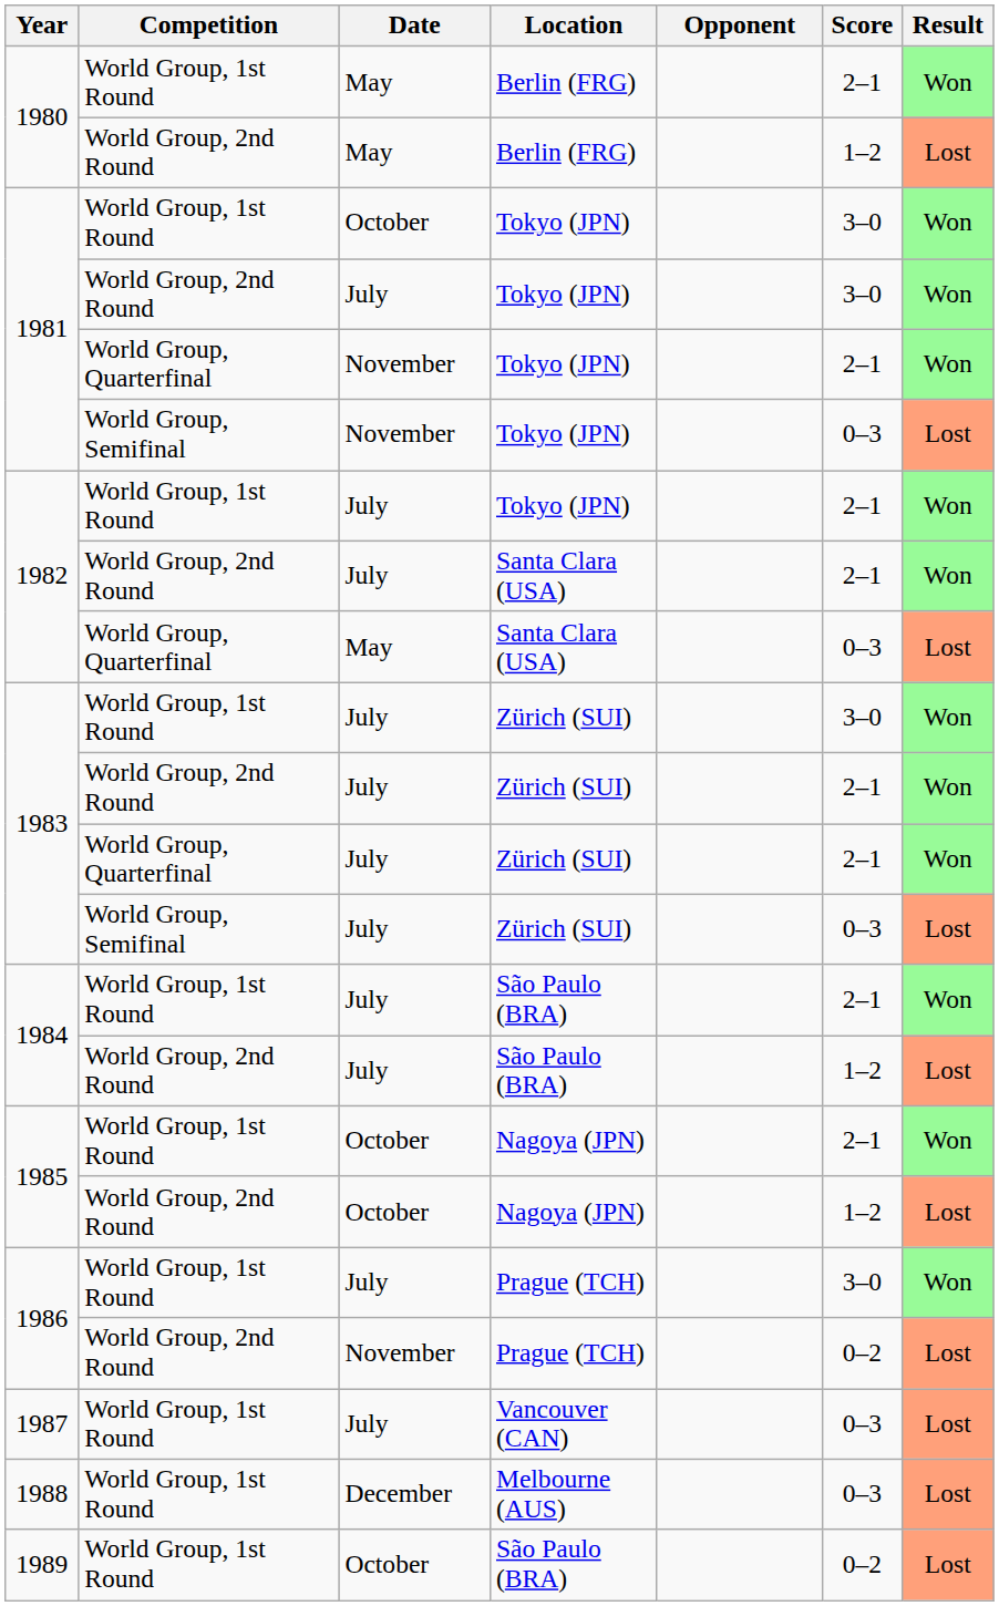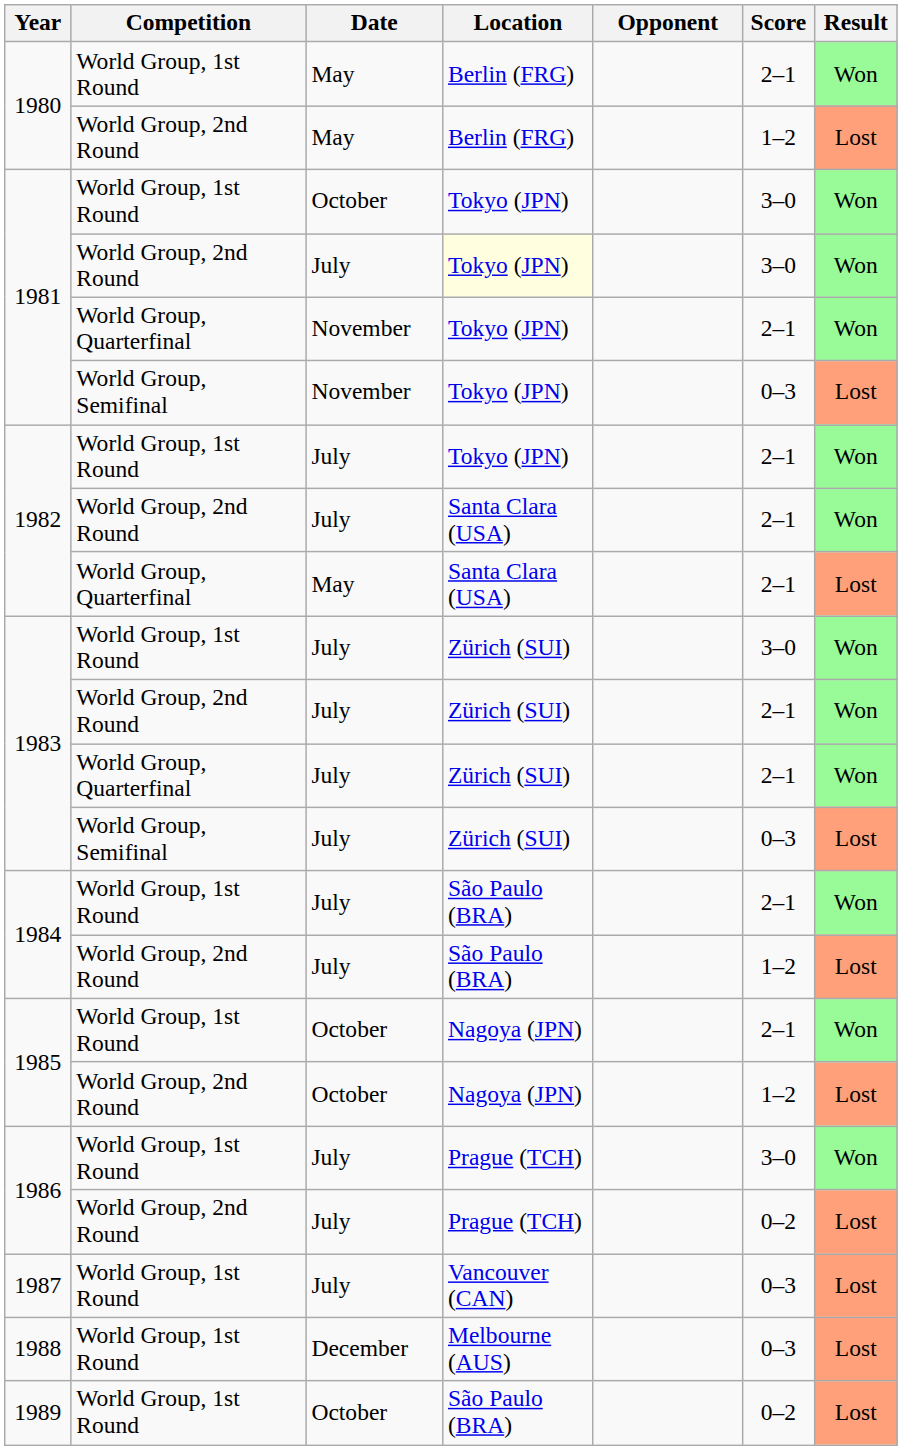1981 / World Group, 2nd Round | Location: no background -> lightyellow background
1982 / World Group, Quarterfinal | Score: 0–3 -> 2–1
1986 / World Group, 2nd Round | Date: November -> July
